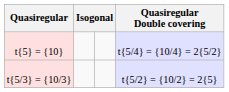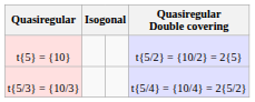t{5} = {10} | Quasiregular Double covering: t{5/4} = {10/4} = 2{5/2} -> t{5/2} = {10/2} = 2{5}
t{5/3} = {10/3} | Quasiregular Double covering: t{5/2} = {10/2} = 2{5} -> t{5/4} = {10/4} = 2{5/2}
